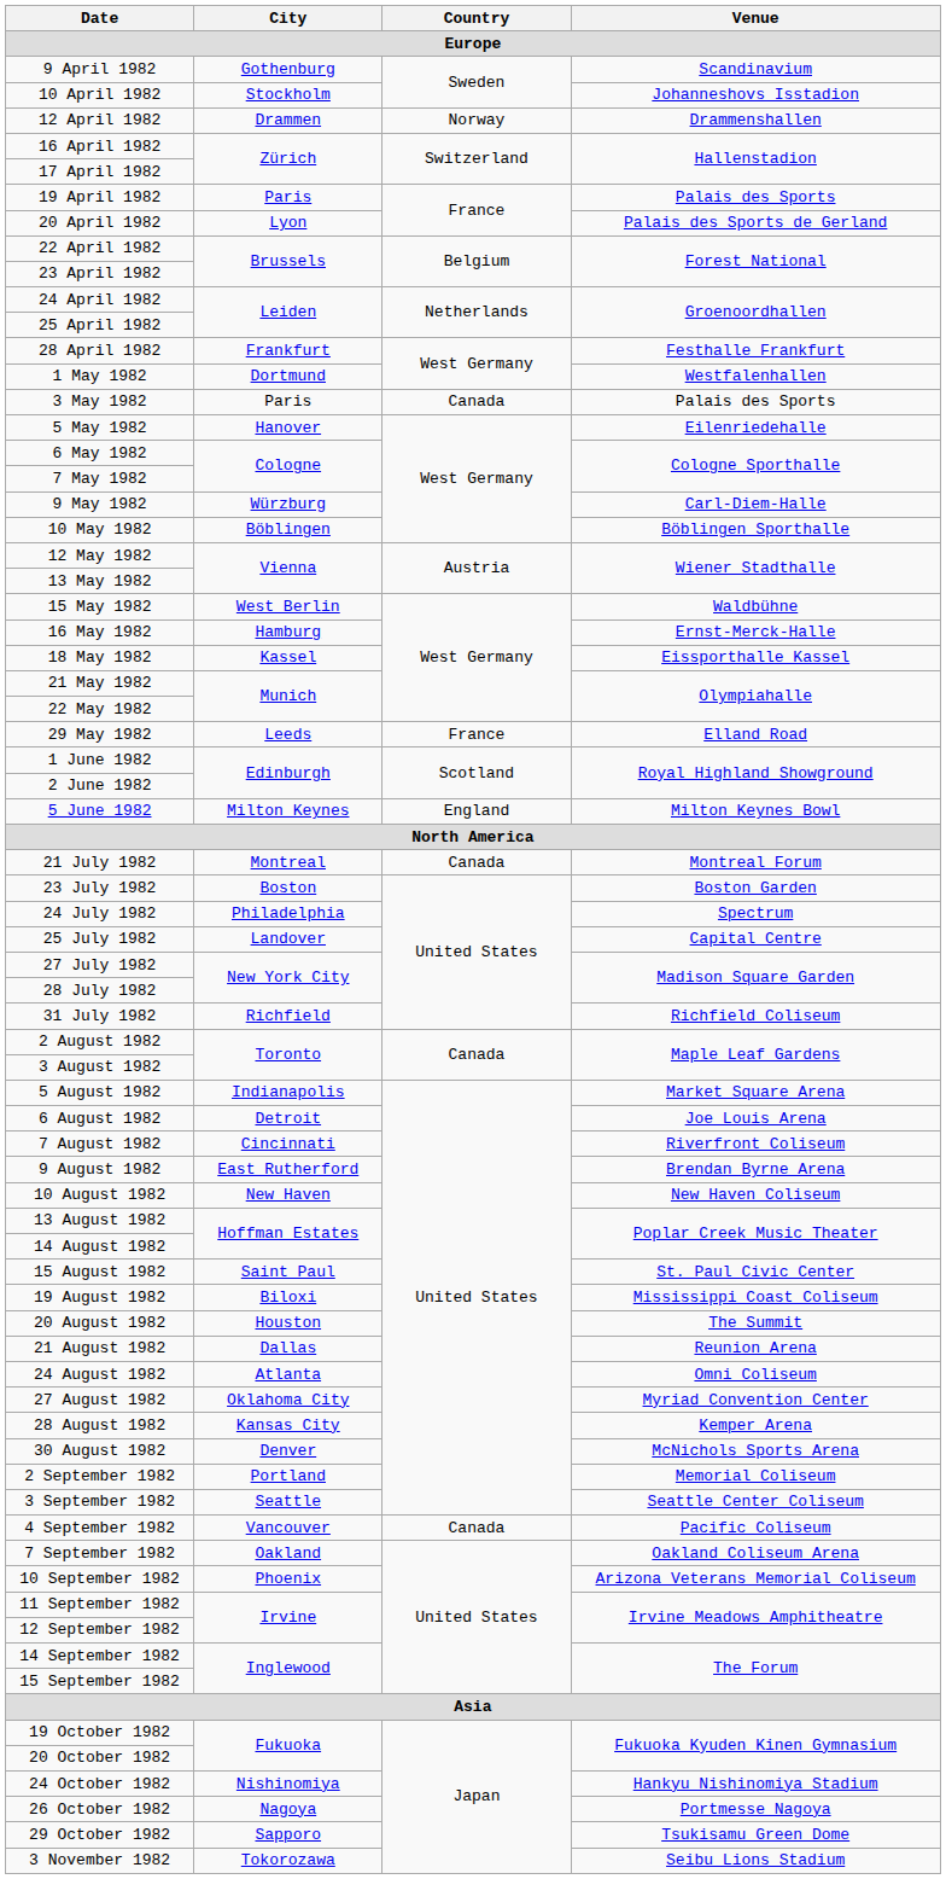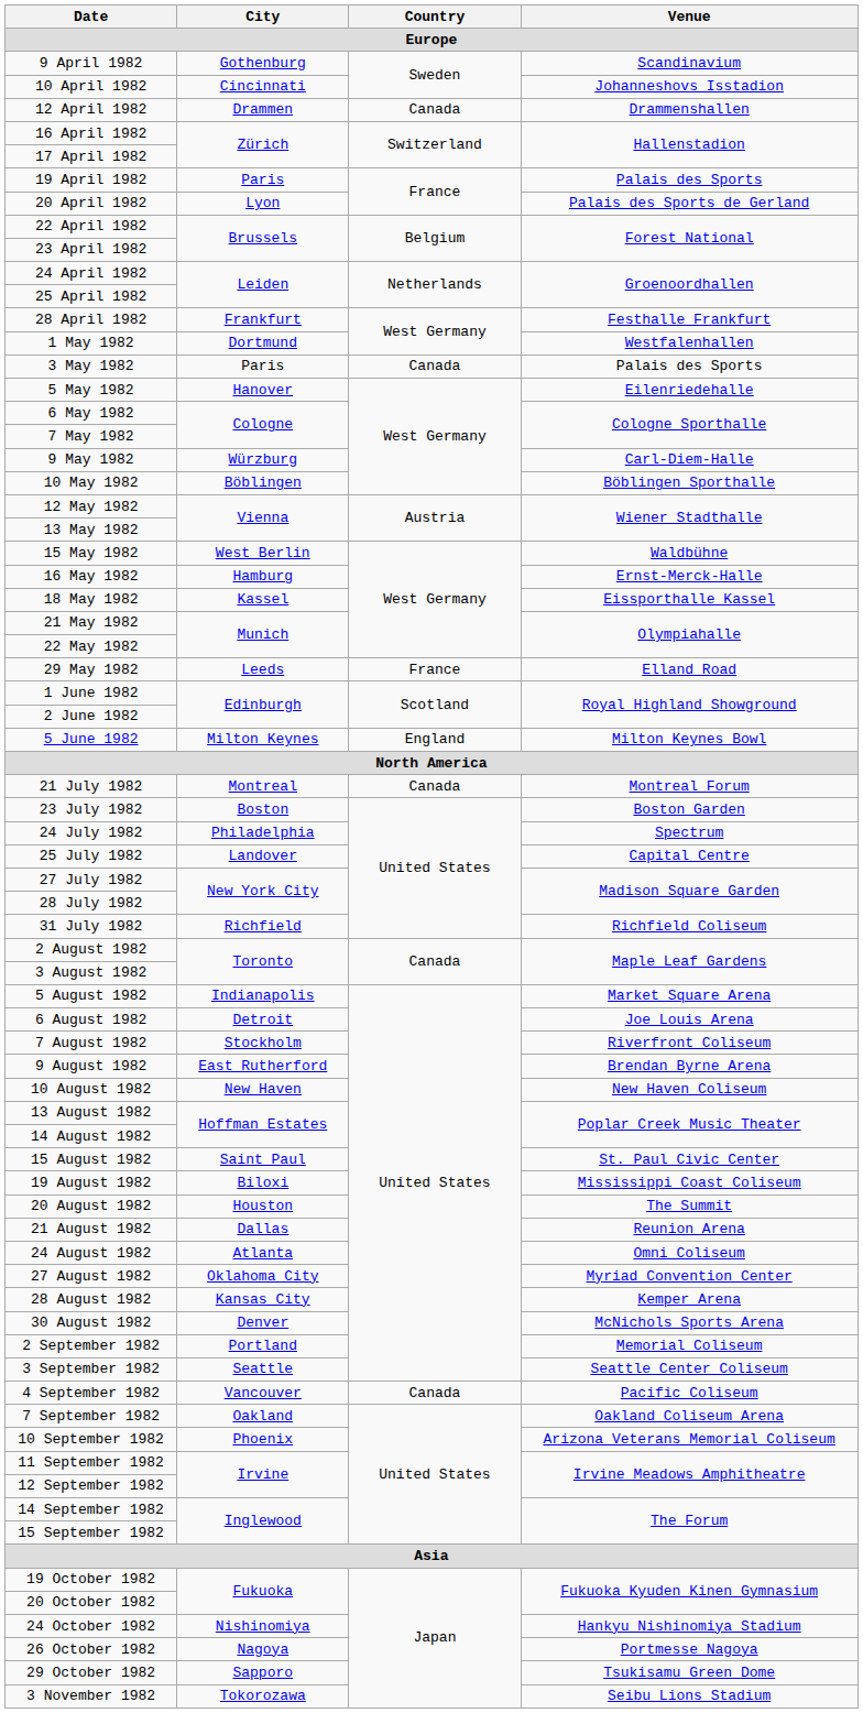10 April 1982 | City: Stockholm -> Cincinnati
12 April 1982 | Country: Norway -> Canada
7 August 1982 | City: Cincinnati -> Stockholm
